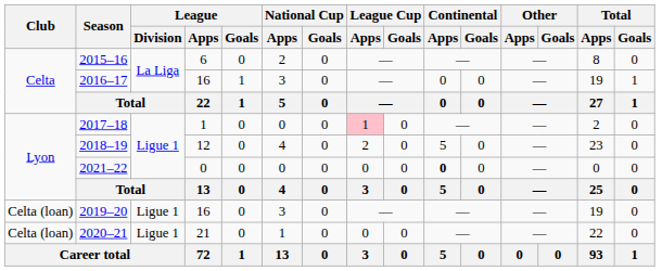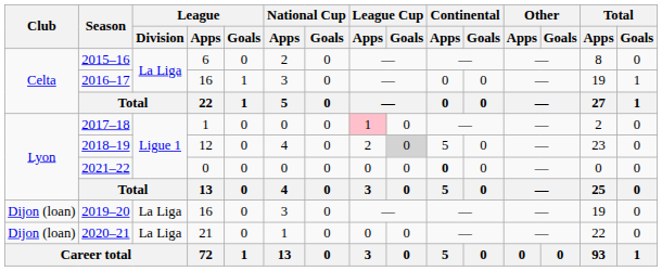2018–19 | League Cup / Goals: no background -> lightgrey background
2019–20 | Club: Celta (loan) -> Dijon (loan)
2019–20 | League / Division: Ligue 1 -> La Liga
2020–21 | Club: Celta (loan) -> Dijon (loan)
2020–21 | League / Division: Ligue 1 -> La Liga
